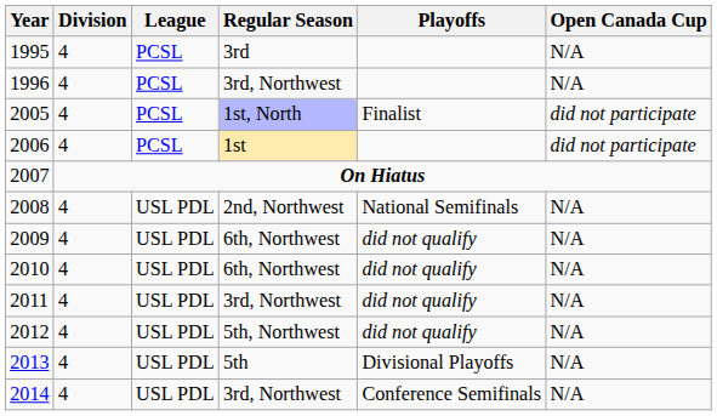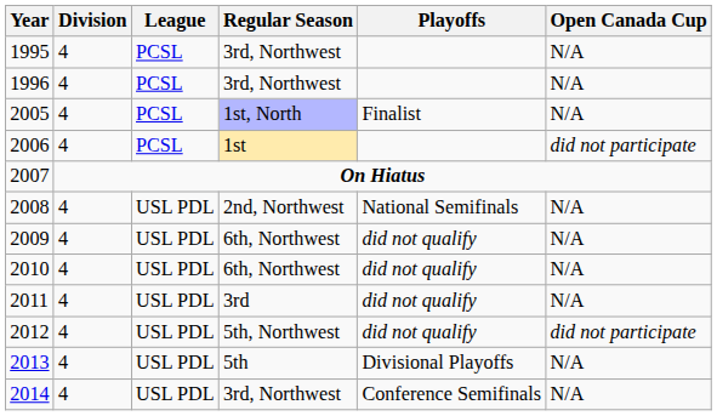1995 | Regular Season: 3rd -> 3rd, Northwest
2005 | Open Canada Cup: did not participate -> N/A
2011 | Regular Season: 3rd, Northwest -> 3rd
2012 | Open Canada Cup: N/A -> did not participate
